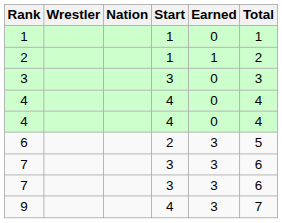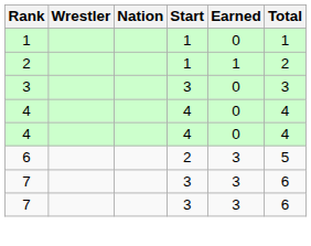- row: 9 | 4 | 3 | 7
